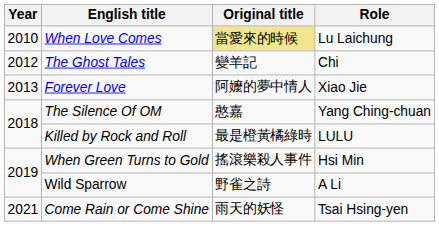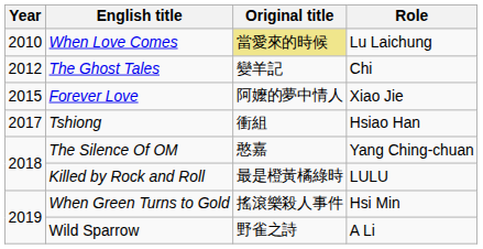Forever Love | Year: 2013 -> 2015
+ row: 2017 | Tshiong | 衝組 | Hsiao Han
- row: 2021 | Come Rain or Come Shine | 雨天的妖怪 | Tsai Hsing-yen
